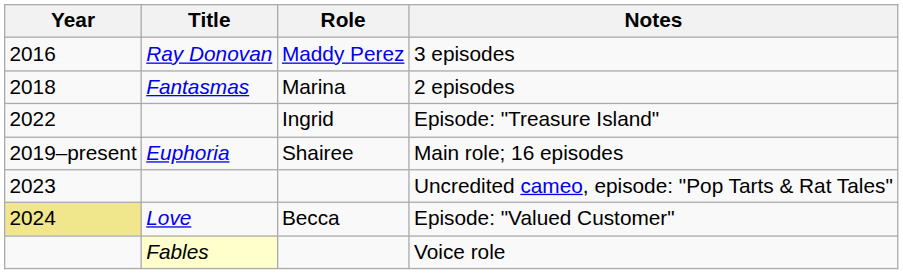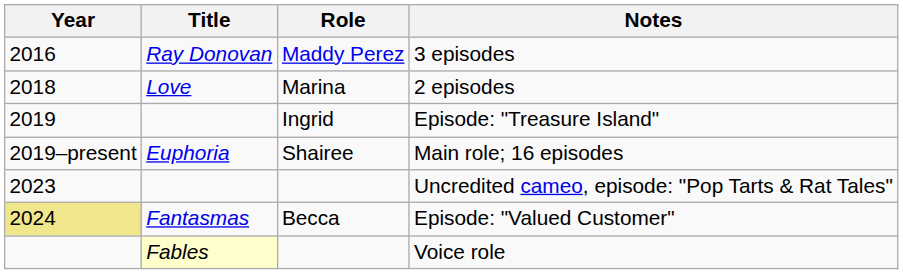2 episodes | Title: Fantasmas -> Love
Episode: "Treasure Island" | Year: 2022 -> 2019
Episode: "Valued Customer" | Title: Love -> Fantasmas
